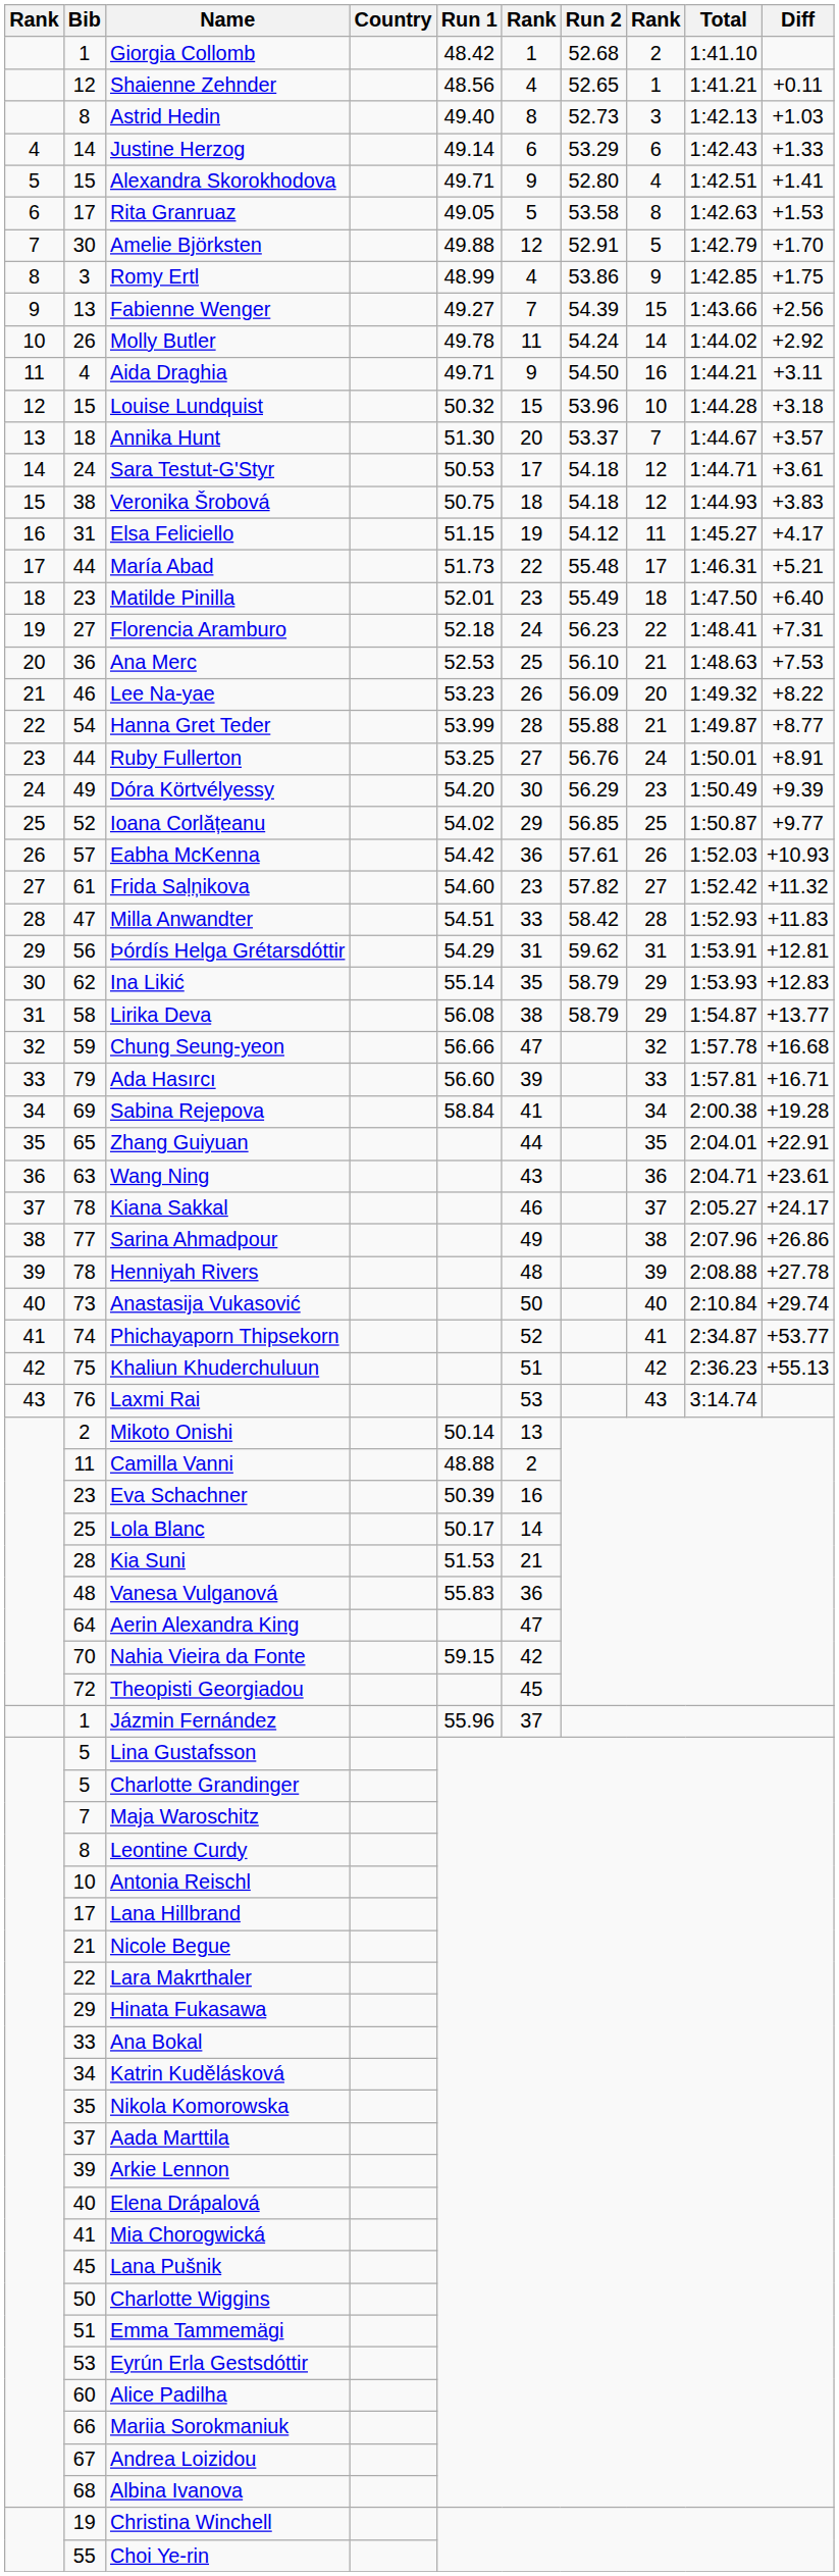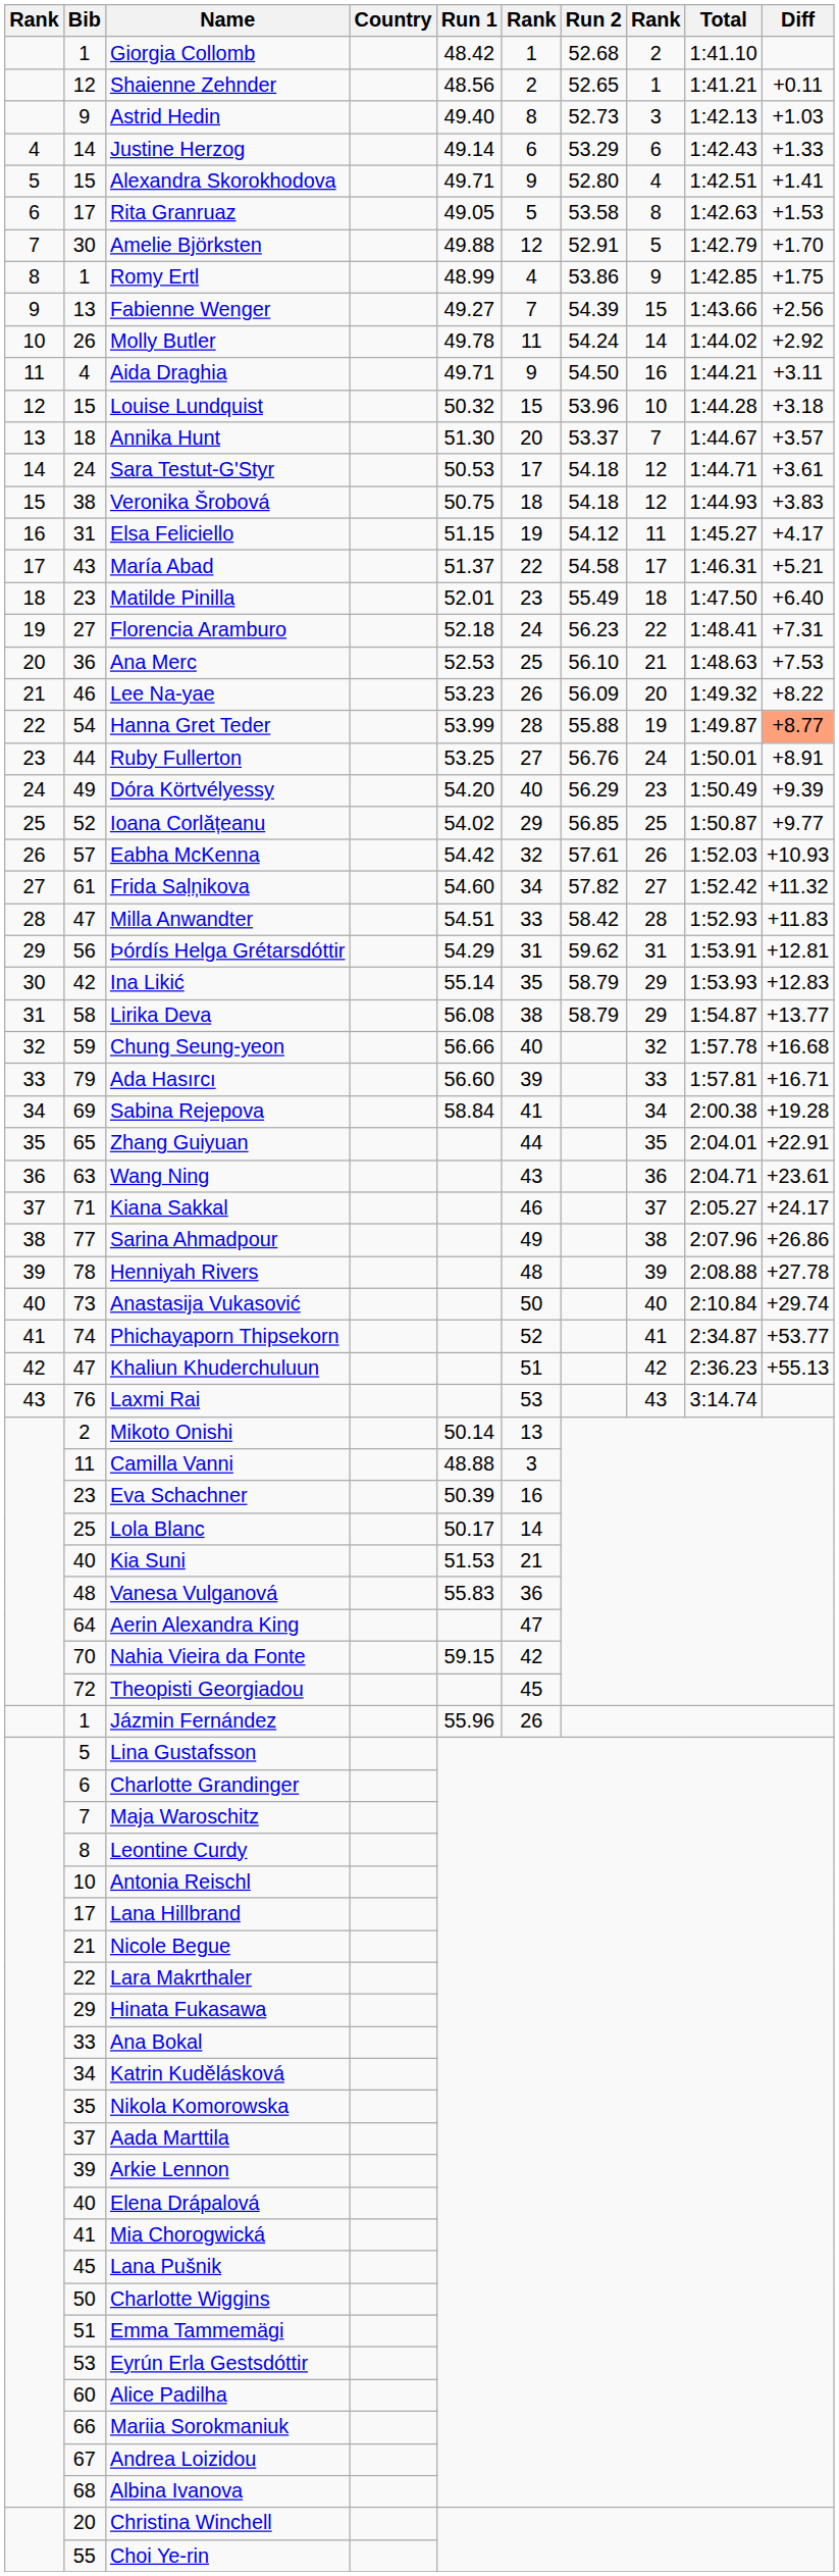Shaienne Zehnder | column 6: 4 -> 2
Astrid Hedin | Bib: 8 -> 9
Romy Ertl | Bib: 3 -> 1
María Abad | Bib: 44 -> 43
María Abad | Run 1: 51.73 -> 51.37
María Abad | Run 2: 55.48 -> 54.58
Hanna Gret Teder | column 8: 21 -> 19
Hanna Gret Teder | Diff: no background -> lightsalmon background
Dóra Körtvélyessy | column 6: 30 -> 40
Eabha McKenna | column 6: 36 -> 32
Frida Saḷņikova | column 6: 23 -> 34
Ina Likić | Bib: 62 -> 42
Chung Seung-yeon | column 6: 47 -> 40
Kiana Sakkal | Bib: 78 -> 71
Khaliun Khuderchuluun | Bib: 75 -> 47
Camilla Vanni | column 6: 2 -> 3
Kia Suni | Bib: 28 -> 40
Jázmin Fernández | column 6: 37 -> 26
Charlotte Grandinger | Bib: 5 -> 6
Christina Winchell | Bib: 19 -> 20
